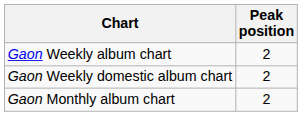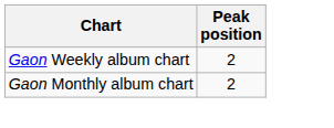- row: Gaon Weekly domestic album chart | 2
